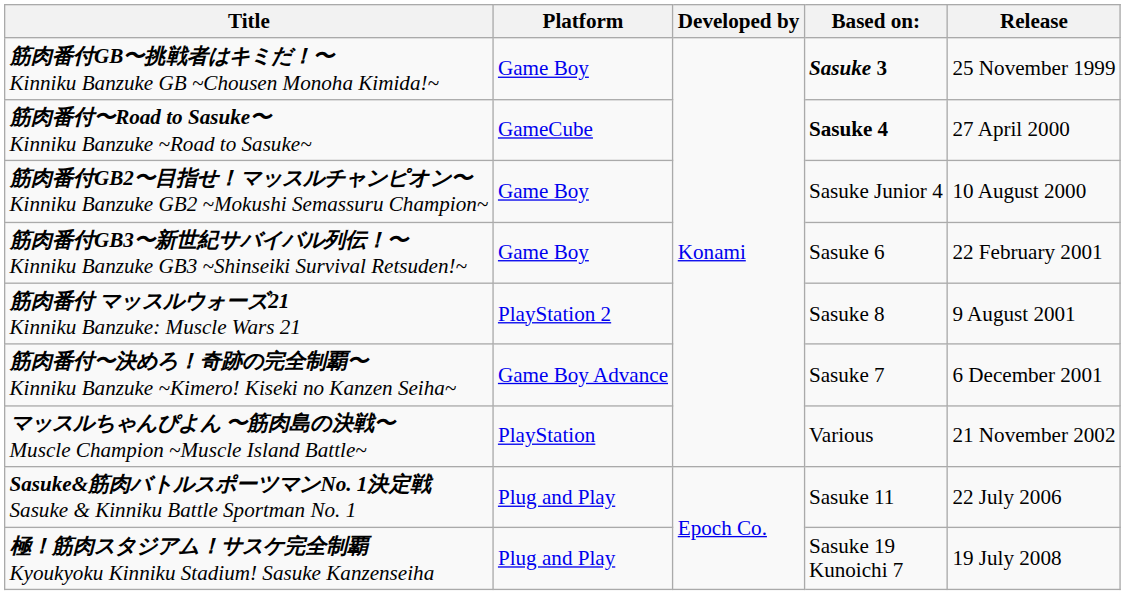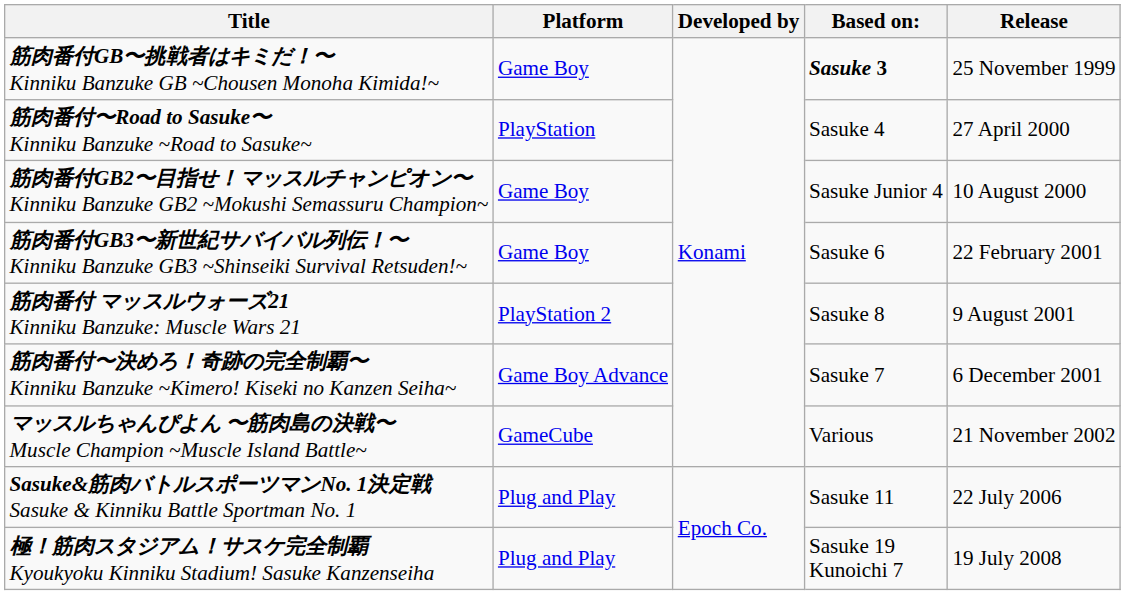筋肉番付〜Road to Sasuke〜 Kinniku Banzuke ~Road to Sasuke~ | Platform: GameCube -> PlayStation
筋肉番付〜Road to Sasuke〜 Kinniku Banzuke ~Road to Sasuke~ | Based on:: bold -> normal
マッスルちゃんぴよん 〜筋肉島の決戦〜 Muscle Champion ~Muscle Island Battle~ | Platform: PlayStation -> GameCube
